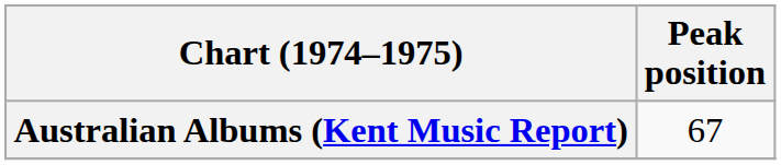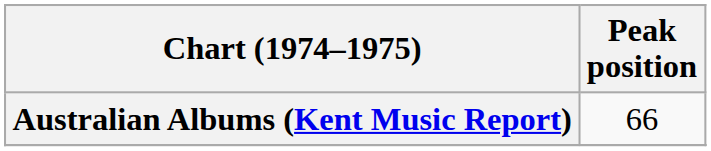Australian Albums (Kent Music Report) | Peak position: 67 -> 66
